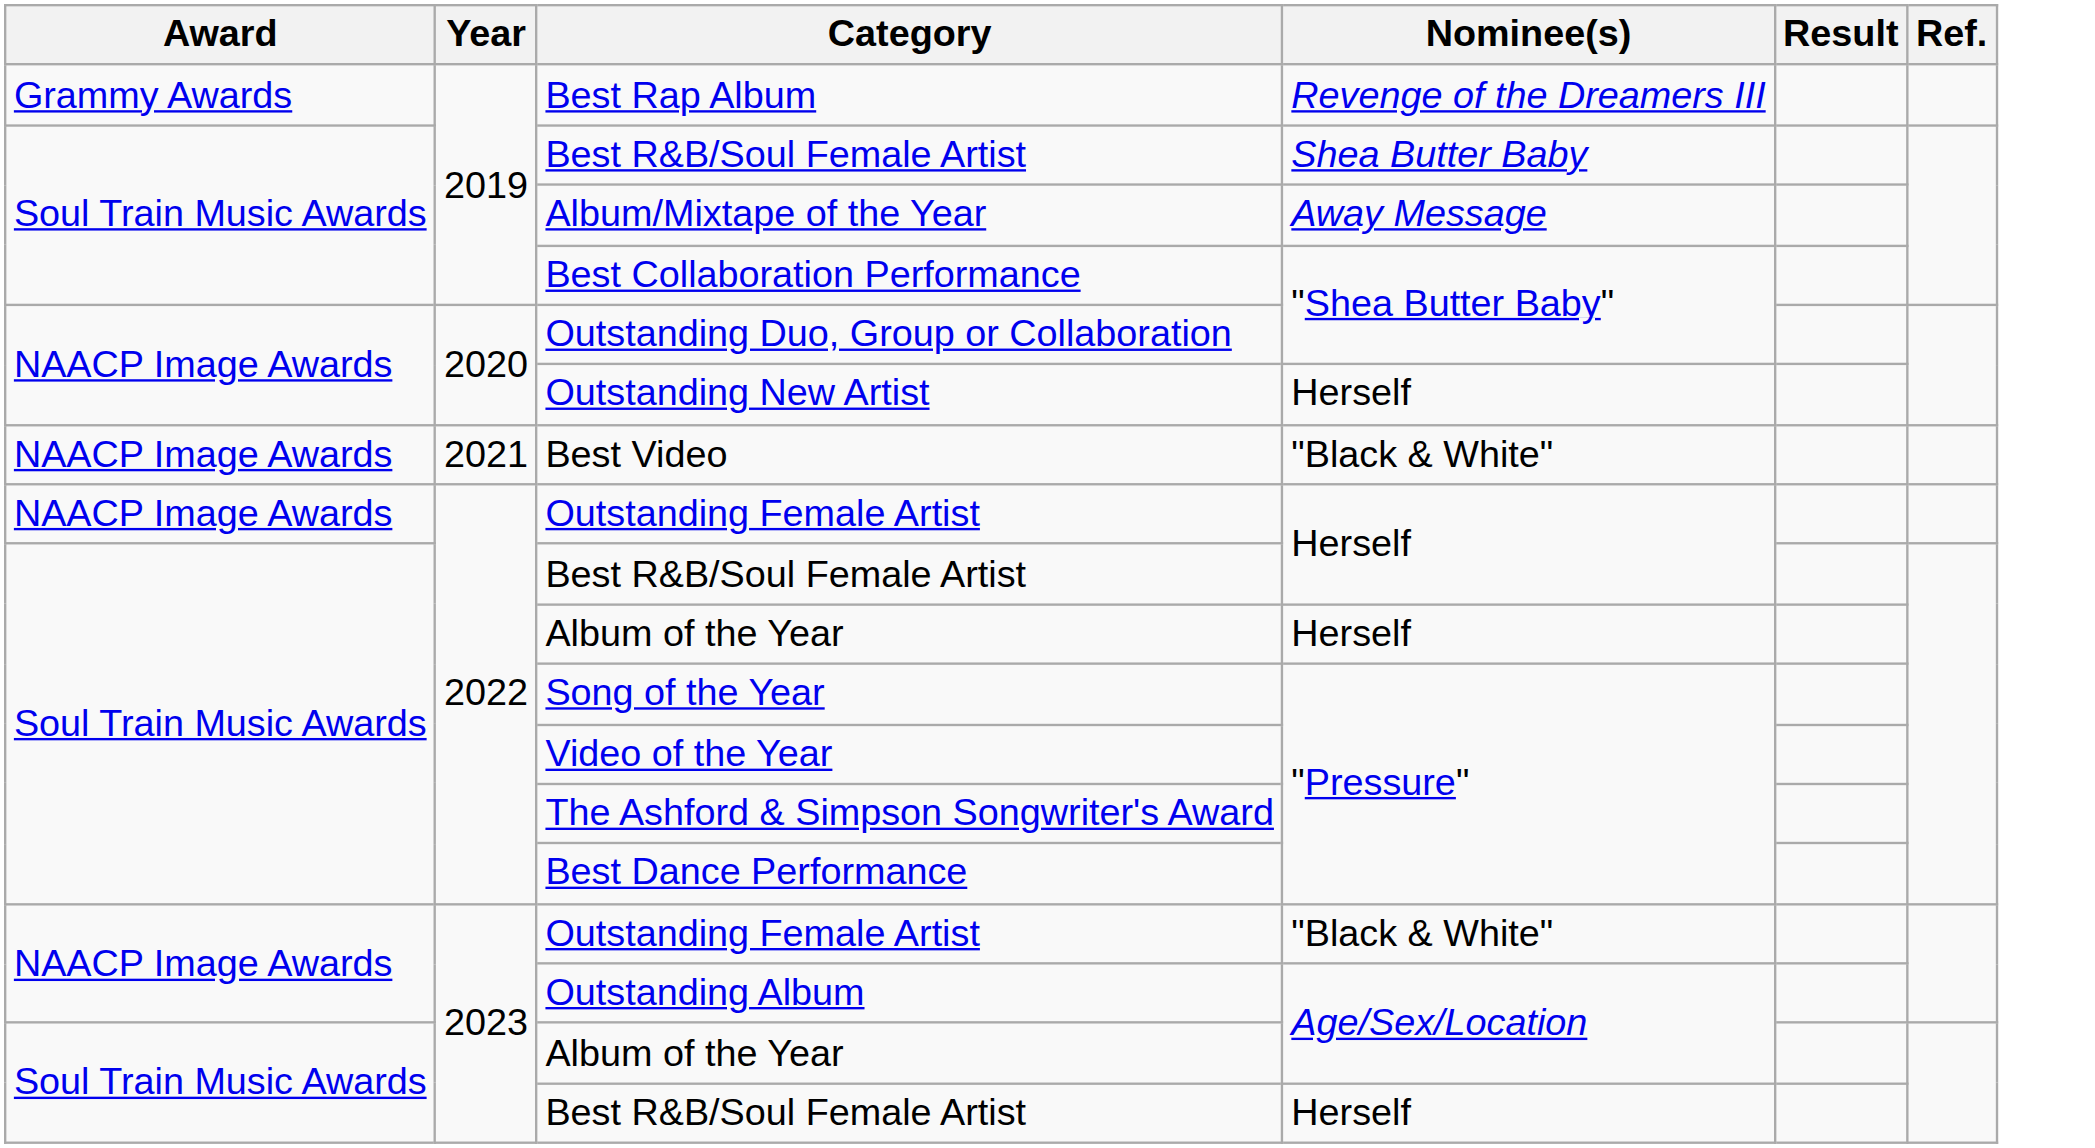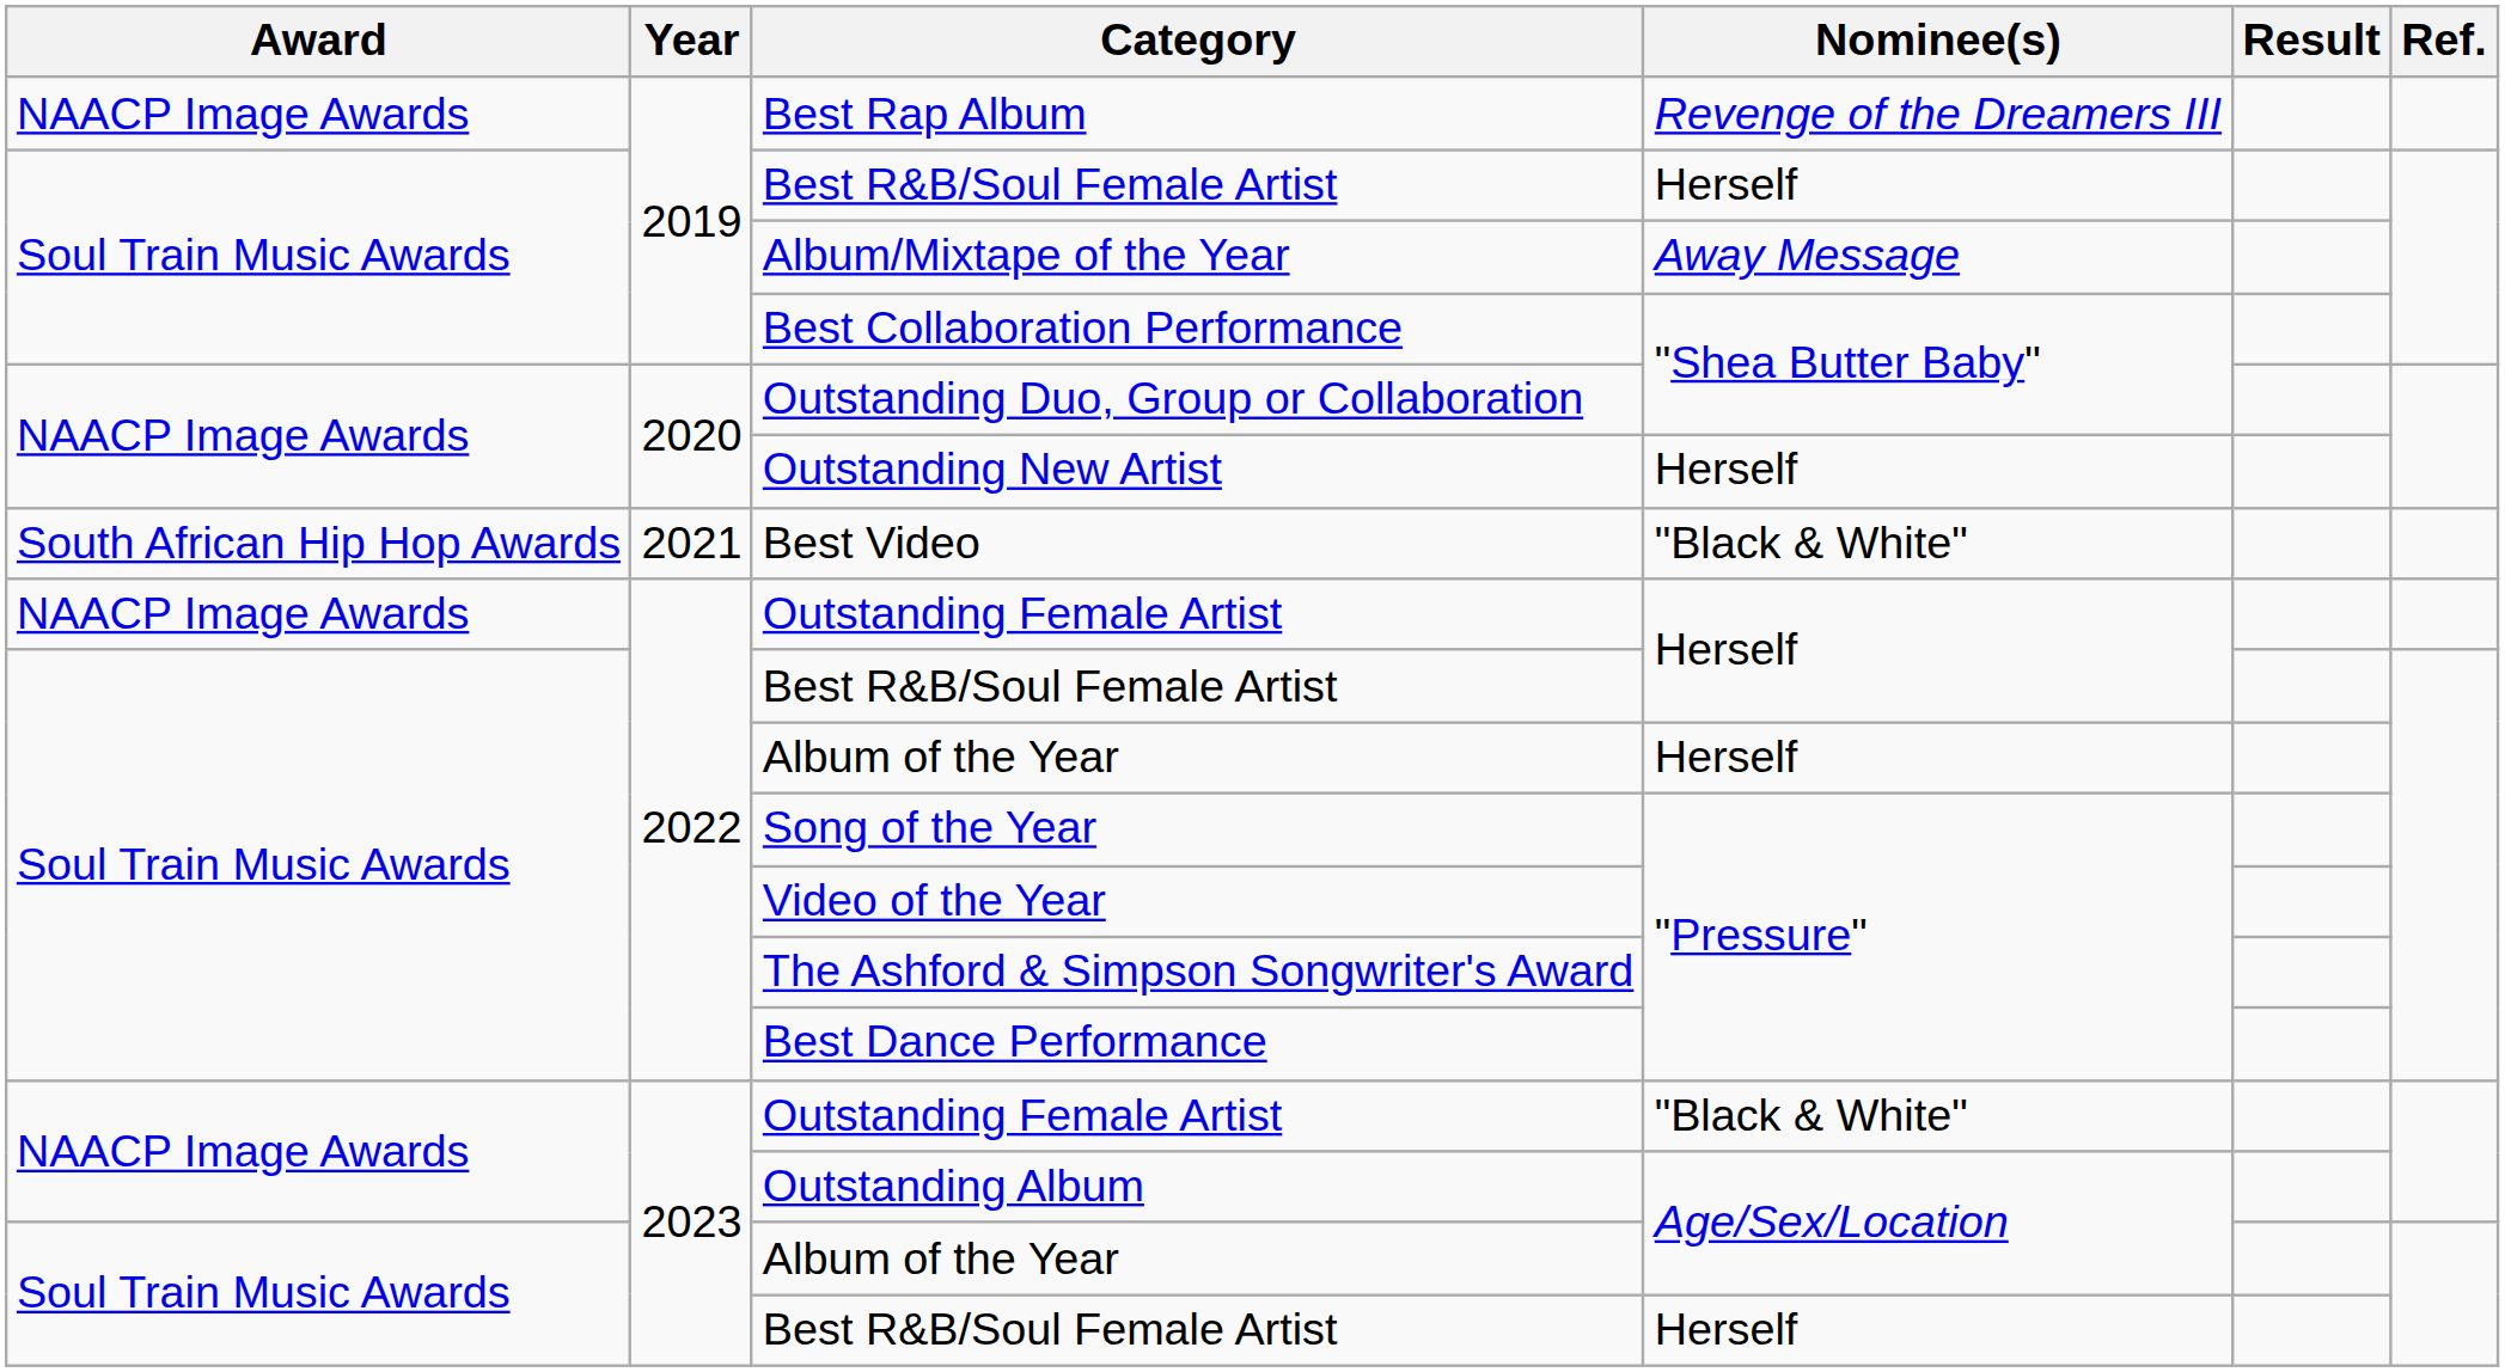Best Rap Album | Award: Grammy Awards -> NAACP Image Awards
2019 / Best R&B/Soul Female Artist | Nominee(s): Shea Butter Baby -> Herself
Best Video | Award: NAACP Image Awards -> South African Hip Hop Awards
